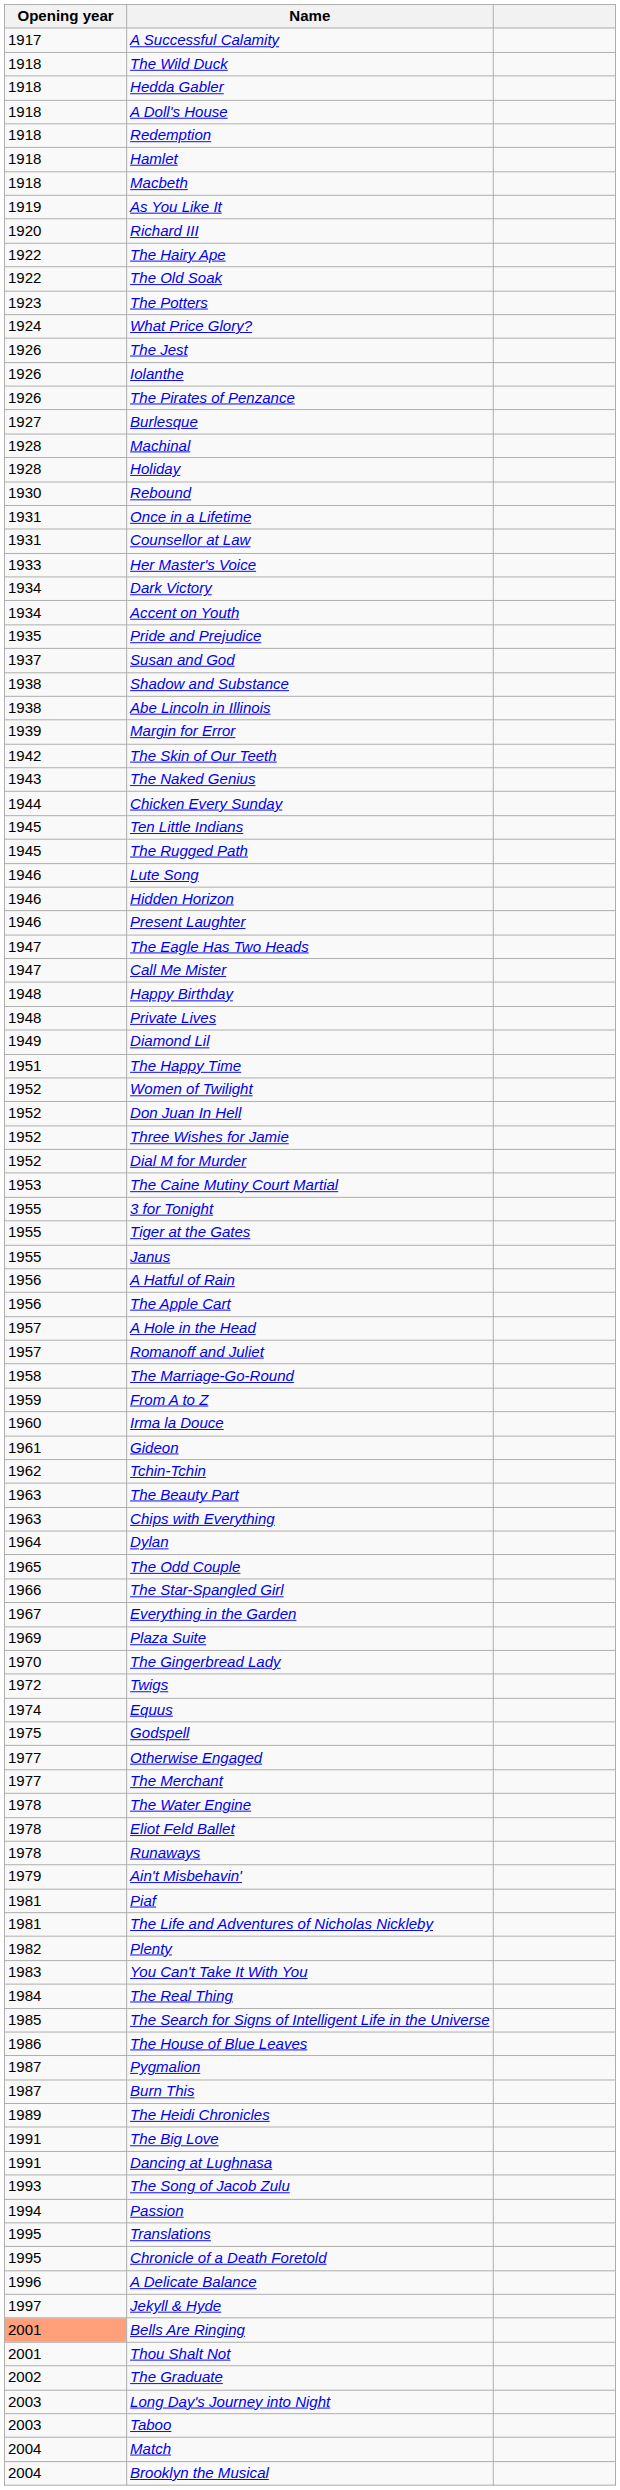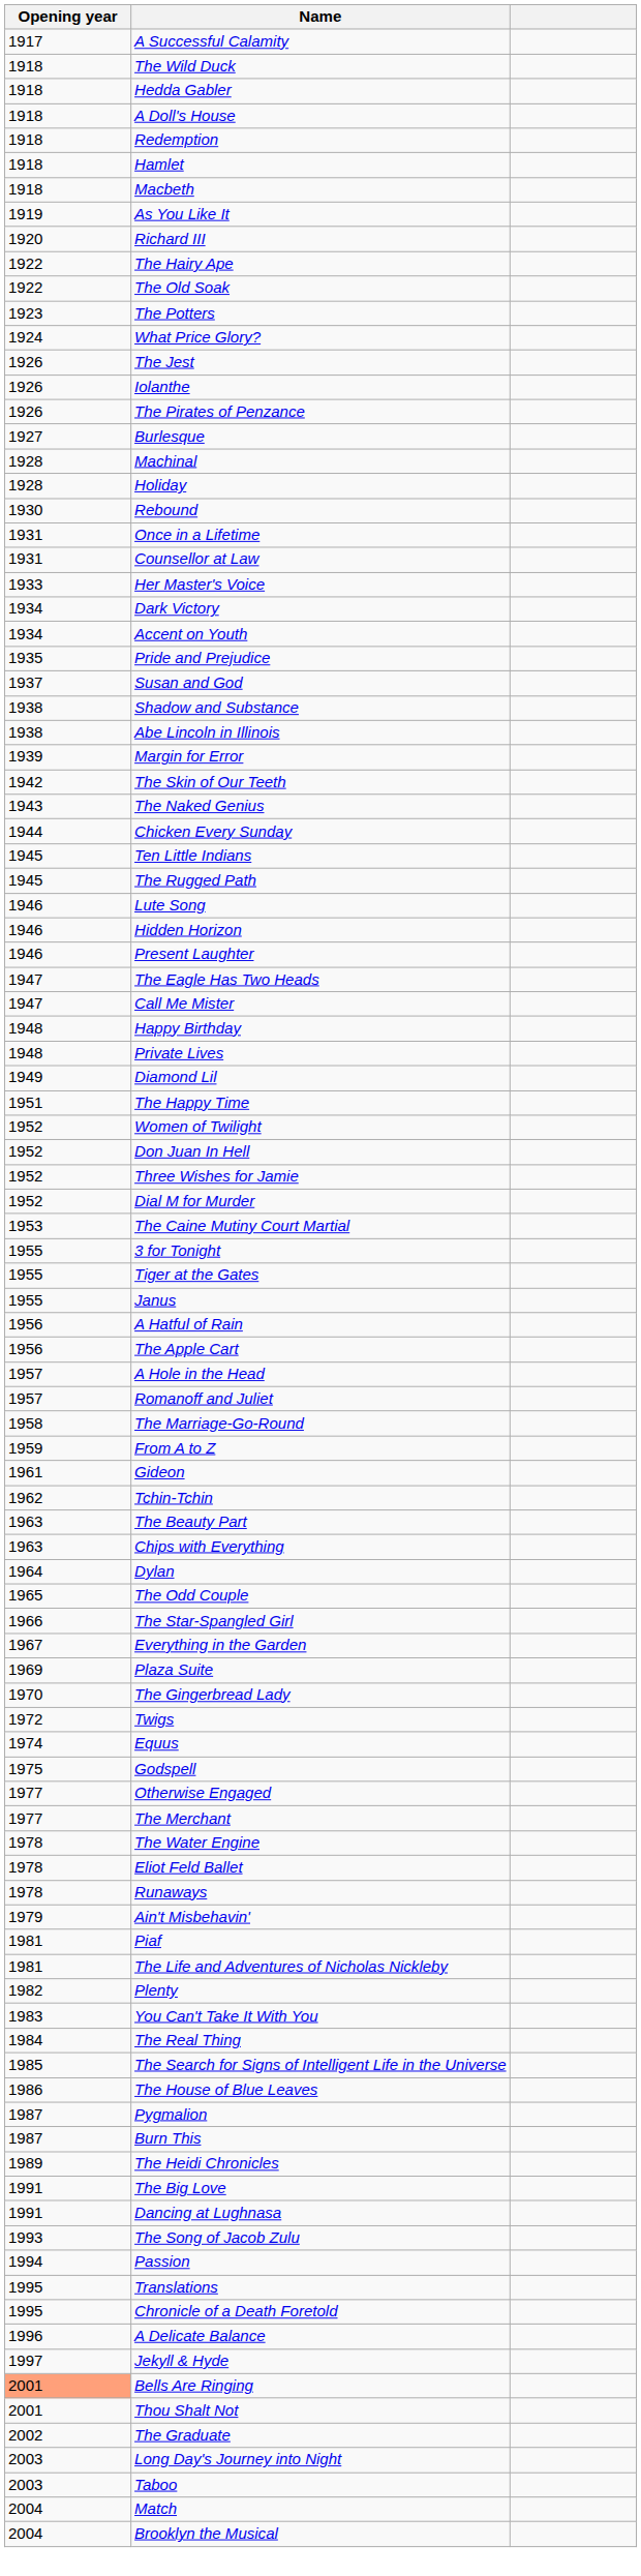- row: 1960 | Irma la Douce
